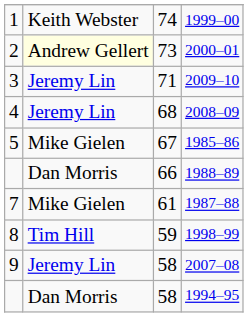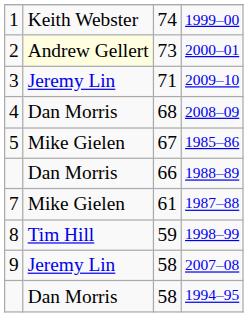2008–09 | column 2: Jeremy Lin -> Dan Morris
